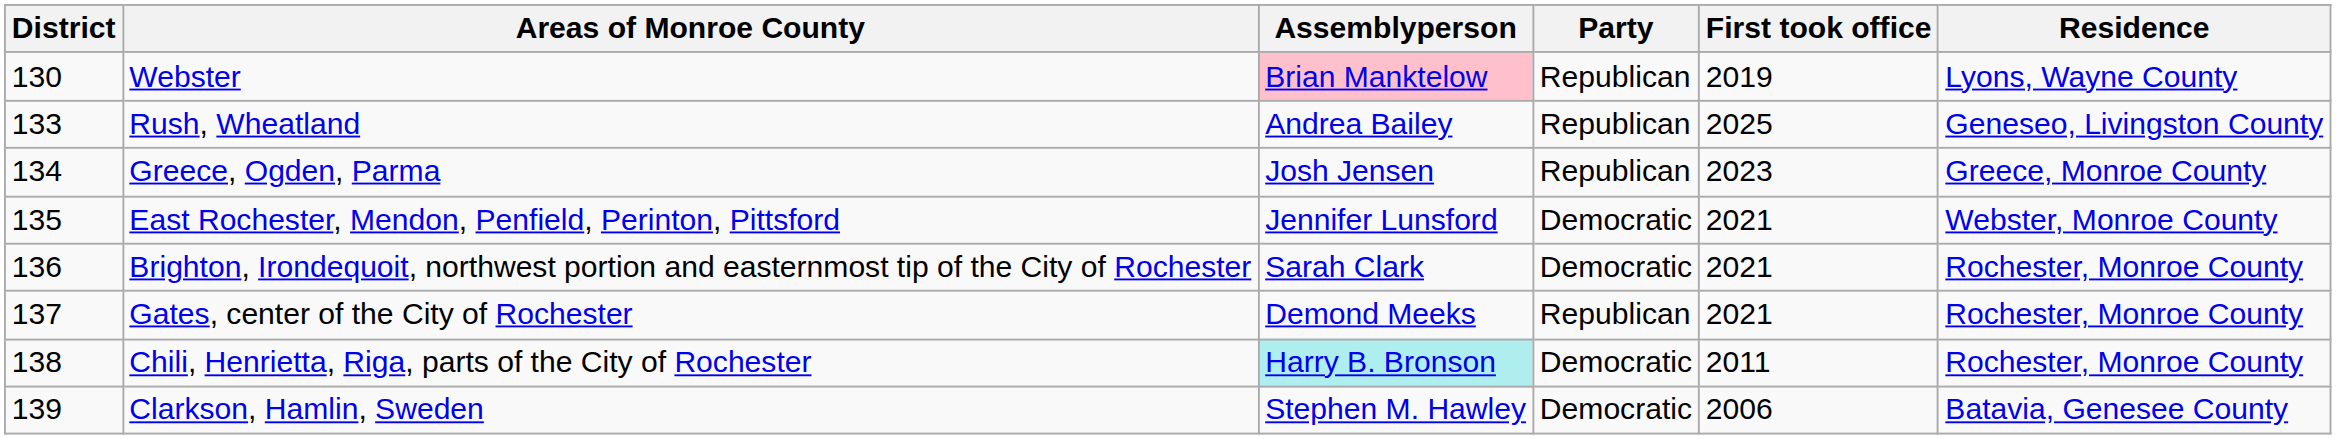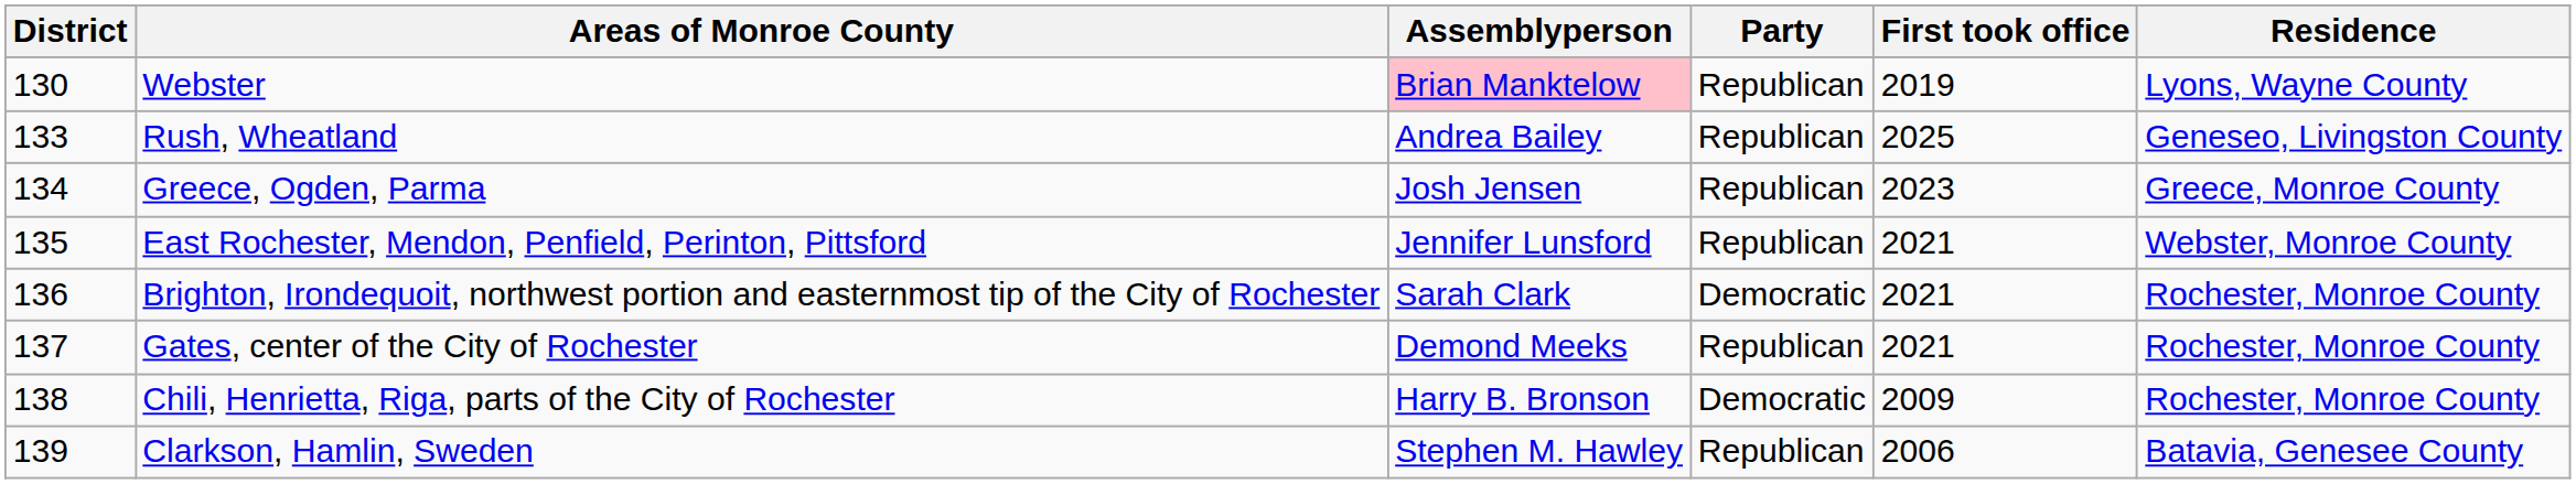East Rochester, Mendon, Penfield, Perinton, Pittsford | Party: Democratic -> Republican
Chili, Henrietta, Riga, parts of the City of Rochester | Assemblyperson: paleturquoise background -> no background
Chili, Henrietta, Riga, parts of the City of Rochester | First took office: 2011 -> 2009
Clarkson, Hamlin, Sweden | Party: Democratic -> Republican
